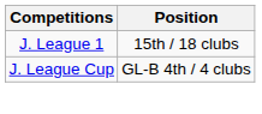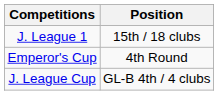+ row: Emperor's Cup | 4th Round
